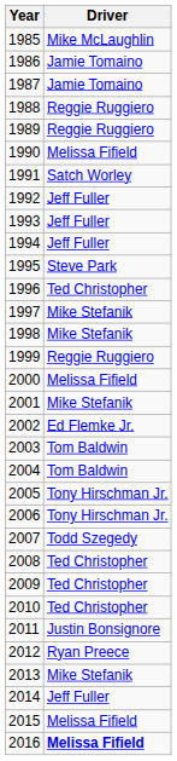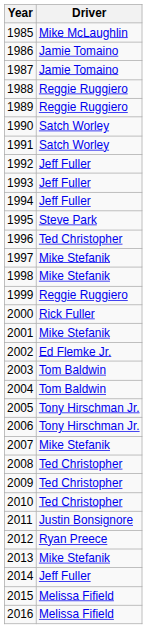1990 | Driver: Melissa Fifield -> Satch Worley
2000 | Driver: Melissa Fifield -> Rick Fuller
2007 | Driver: Todd Szegedy -> Mike Stefanik
2016 | Driver: bold -> normal
